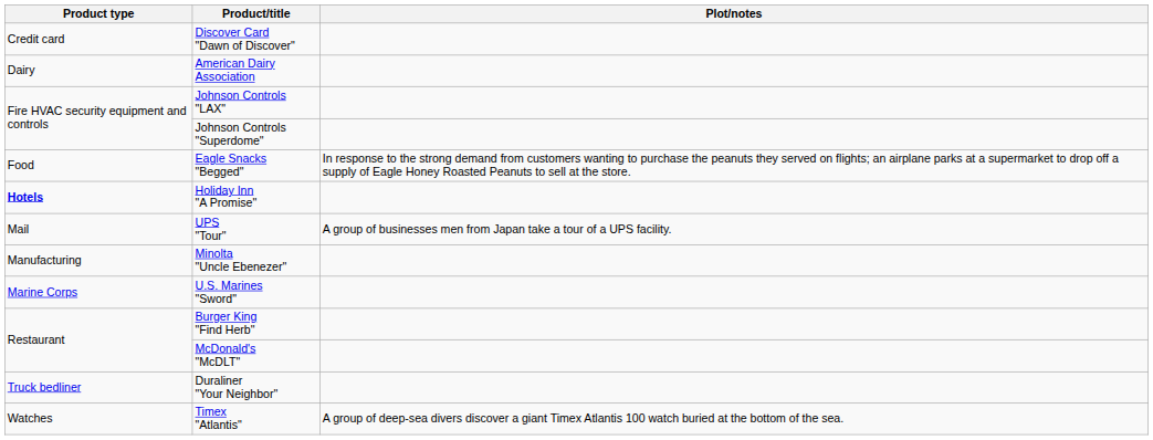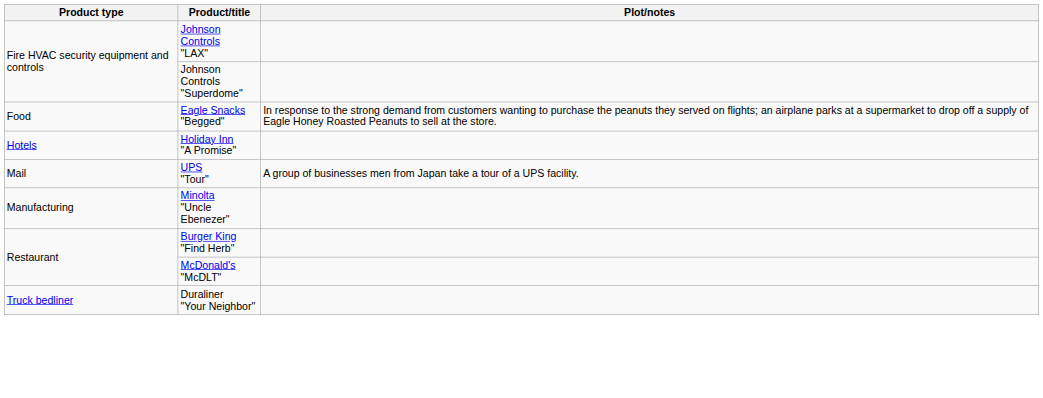- row: Credit card | Discover Card "Dawn of Discover"
- row: Dairy | American Dairy Association
Holiday Inn "A Promise" | Product type: bold -> normal
- row: Marine Corps | U.S. Marines "Sword"
- row: Watches | Timex "Atlantis" | A group of deep-sea divers discover a giant Timex Atlantis 100 watch buried at the bottom of the sea.
